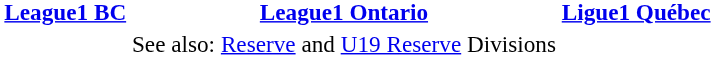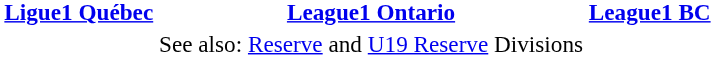columns swapped: League1 BC <-> Ligue1 Québec
